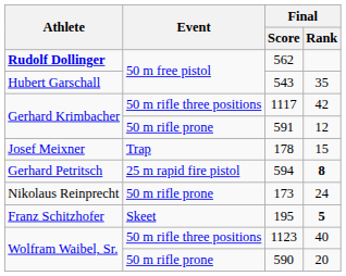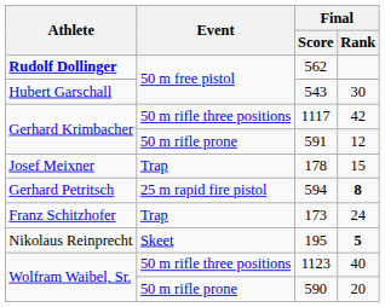543 | Final / Rank: 35 -> 30
173 | Athlete: Nikolaus Reinprecht -> Franz Schitzhofer
173 | Event: 50 m rifle prone -> Trap
195 | Athlete: Franz Schitzhofer -> Nikolaus Reinprecht
